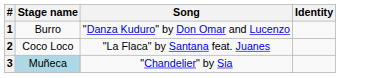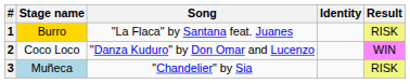+ column: Result | RISK | WIN | RISK
1 | Stage name: no background -> gold background
1 | Song: "Danza Kuduro" by Don Omar and Lucenzo -> "La Flaca" by Santana feat. Juanes
2 | Song: "La Flaca" by Santana feat. Juanes -> "Danza Kuduro" by Don Omar and Lucenzo
